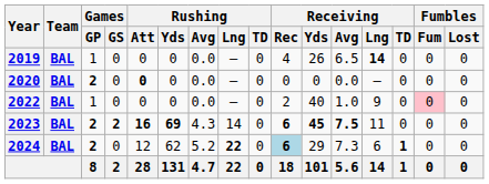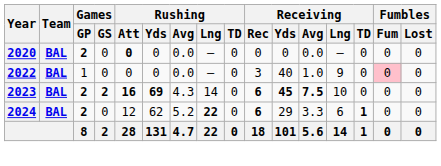- row: 2019 | BAL | 1 | 0 | 0 | 0 | 0.0 | — | 0 | 4 | 26 | 6.5 | 14 | 0 | 0 | 0
2022 | Receiving / Rec: 2 -> 3
2023 | Receiving / Lng: 11 -> 10
2024 | Receiving / Rec: lightblue background -> no background
2024 | Receiving / Avg: 7.3 -> 3.3
